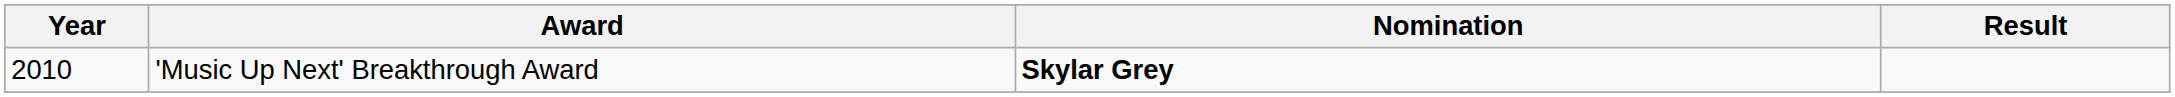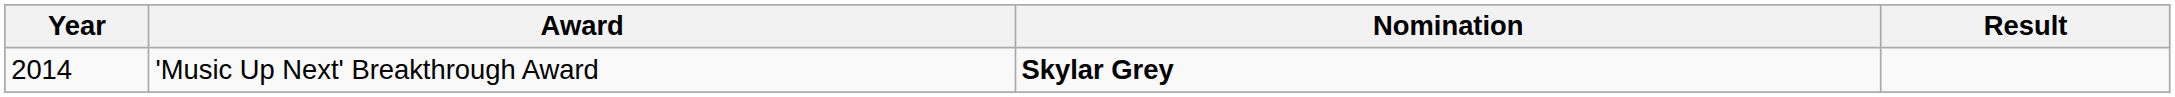'Music Up Next' Breakthrough Award | Year: 2010 -> 2014
